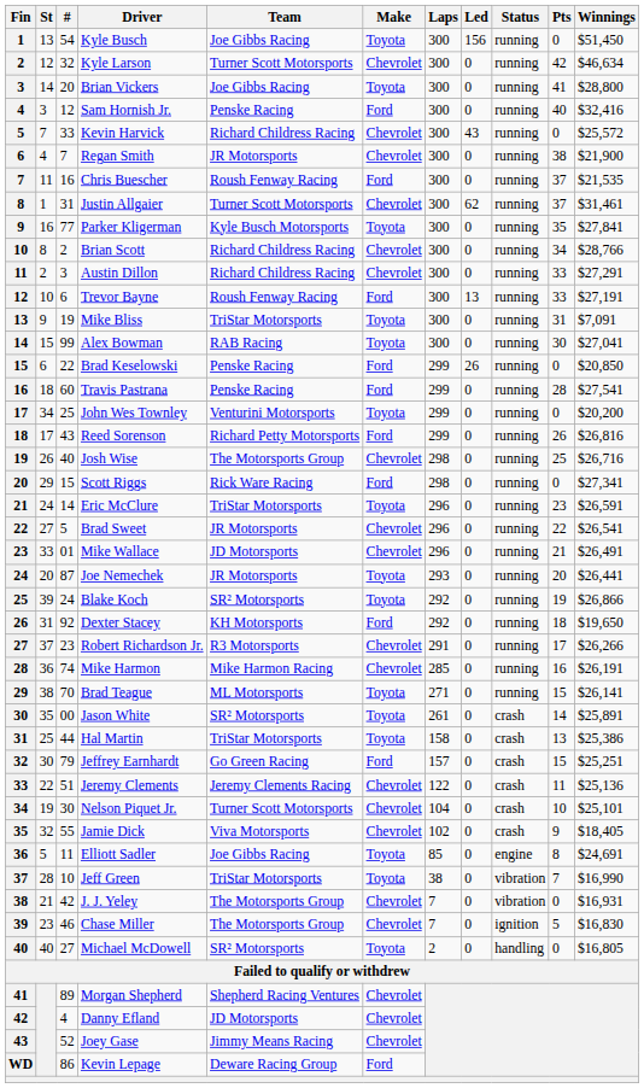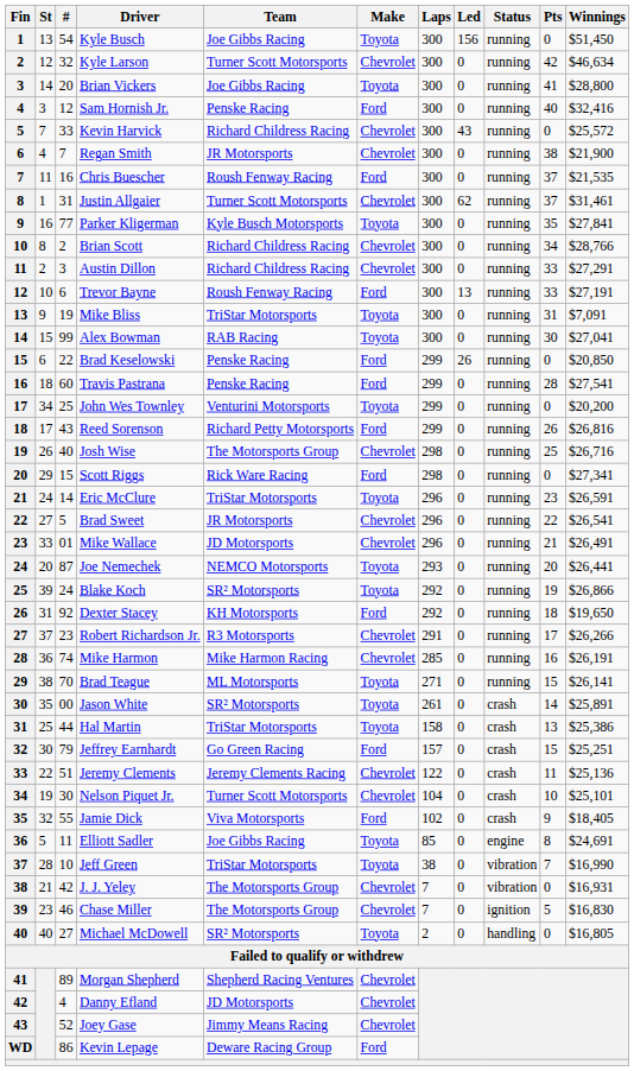Joe Nemechek | Team: JR Motorsports -> NEMCO Motorsports
Jamie Dick | Make: Chevrolet -> Ford
